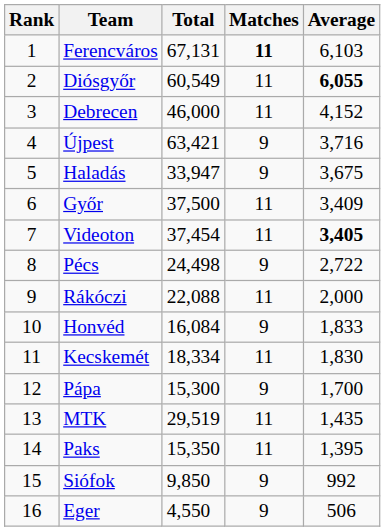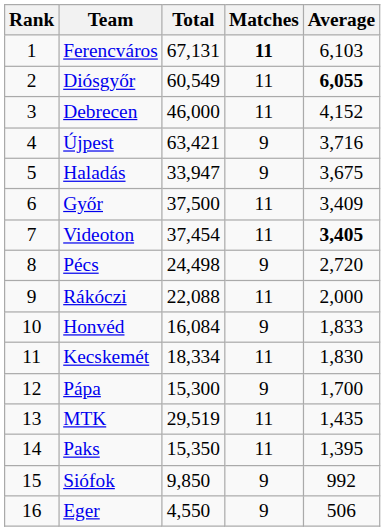Pécs | Average: 2,722 -> 2,720
